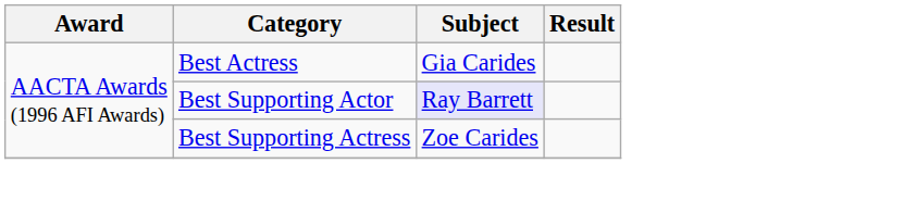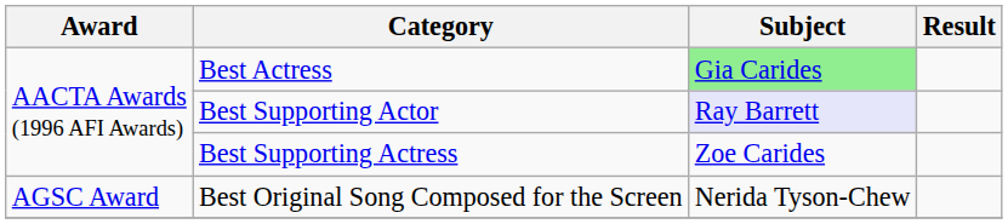Best Actress | Subject: no background -> lightgreen background
+ row: AGSC Award | Best Original Song Composed for the Screen | Nerida Tyson-Chew
